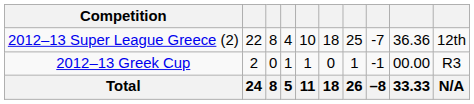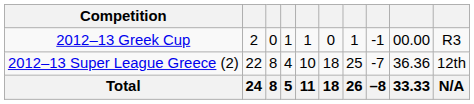rows swapped: 2012–13 Super League Greece (2) <-> 2012–13 Greek Cup
